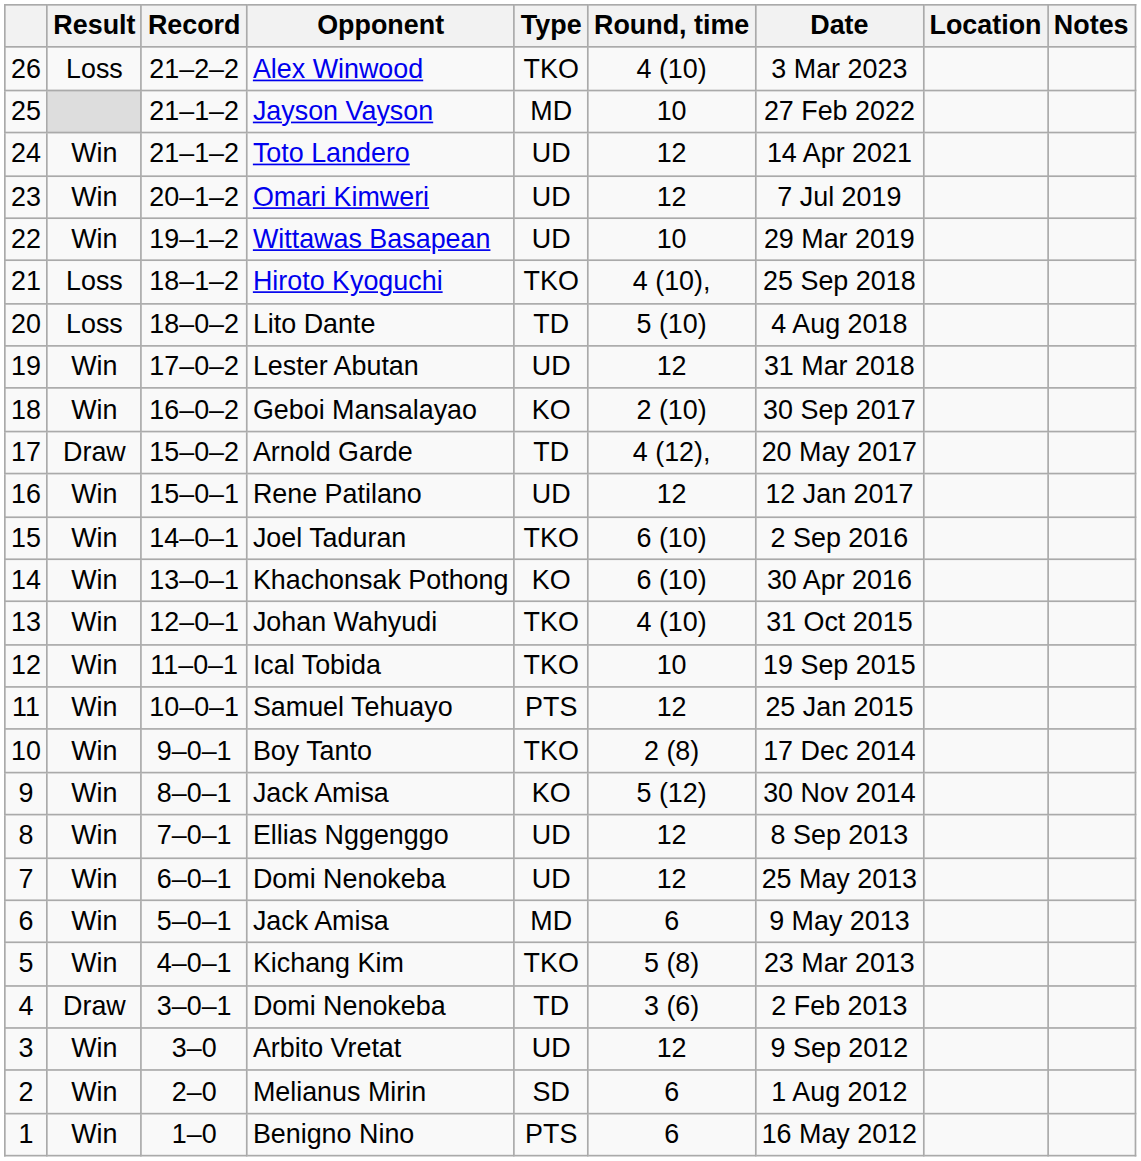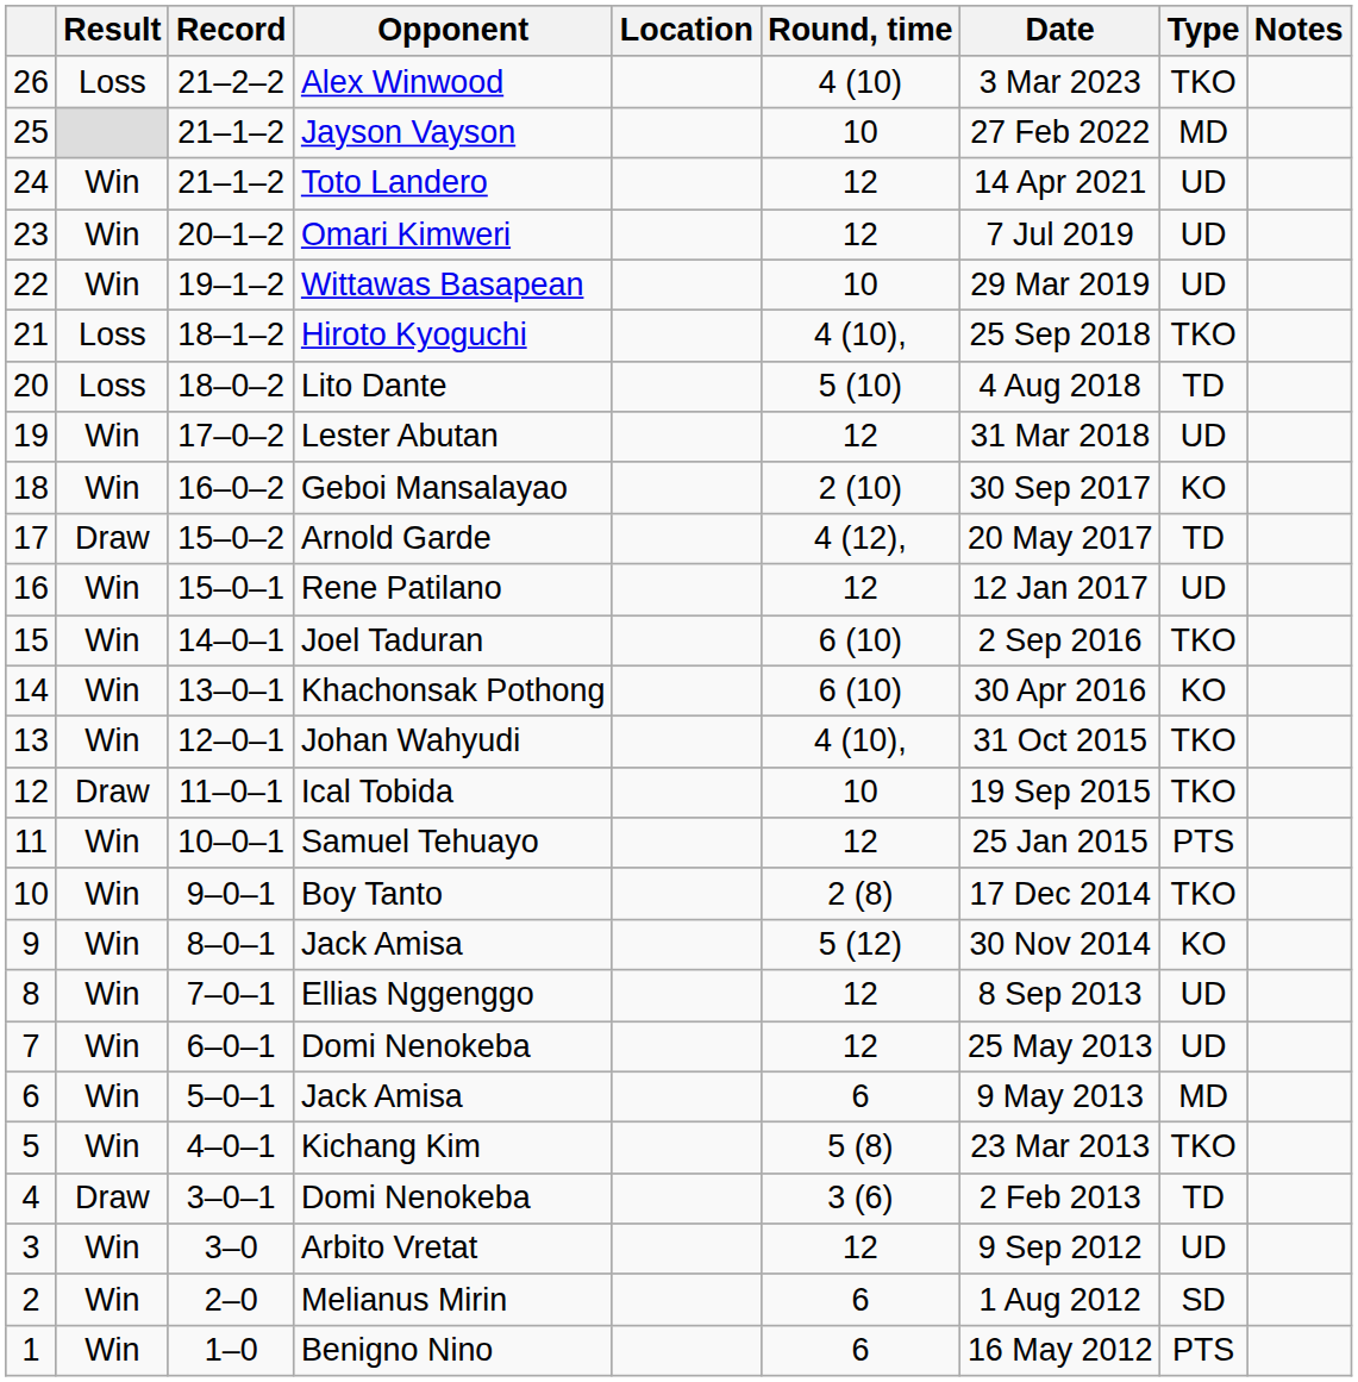columns swapped: Type <-> Location
Johan Wahyudi | Round, time: 4 (10) -> 4 (10),
Ical Tobida | Result: Win -> Draw
